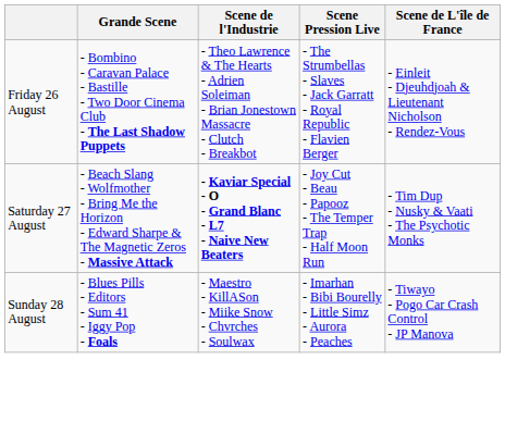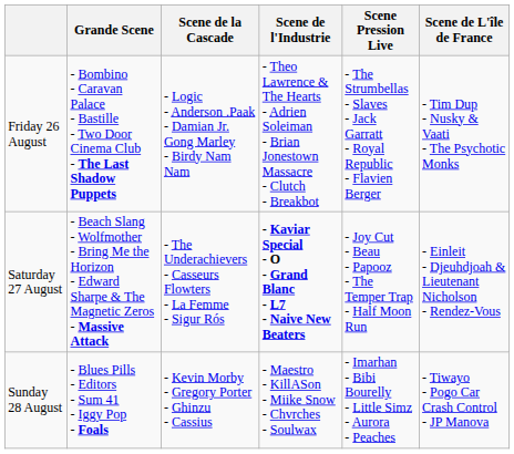+ column: Scene de la Cascade | - Logic - Anderson .Paak - Damian Jr. Gong Marley - Birdy Nam Nam | - The Underachievers - Casseurs Flowters - La Femme - Sigur Rós | - Kevin Morby - Gregory Porter - Ghinzu - Cassius
Friday 26 August | Scene de L'île de France: - Einleit - Djeuhdjoah & Lieutenant Nicholson - Rendez-Vous -> - Tim Dup - Nusky & Vaati - The Psychotic Monks
Saturday 27 August | Scene de L'île de France: - Tim Dup - Nusky & Vaati - The Psychotic Monks -> - Einleit - Djeuhdjoah & Lieutenant Nicholson - Rendez-Vous
